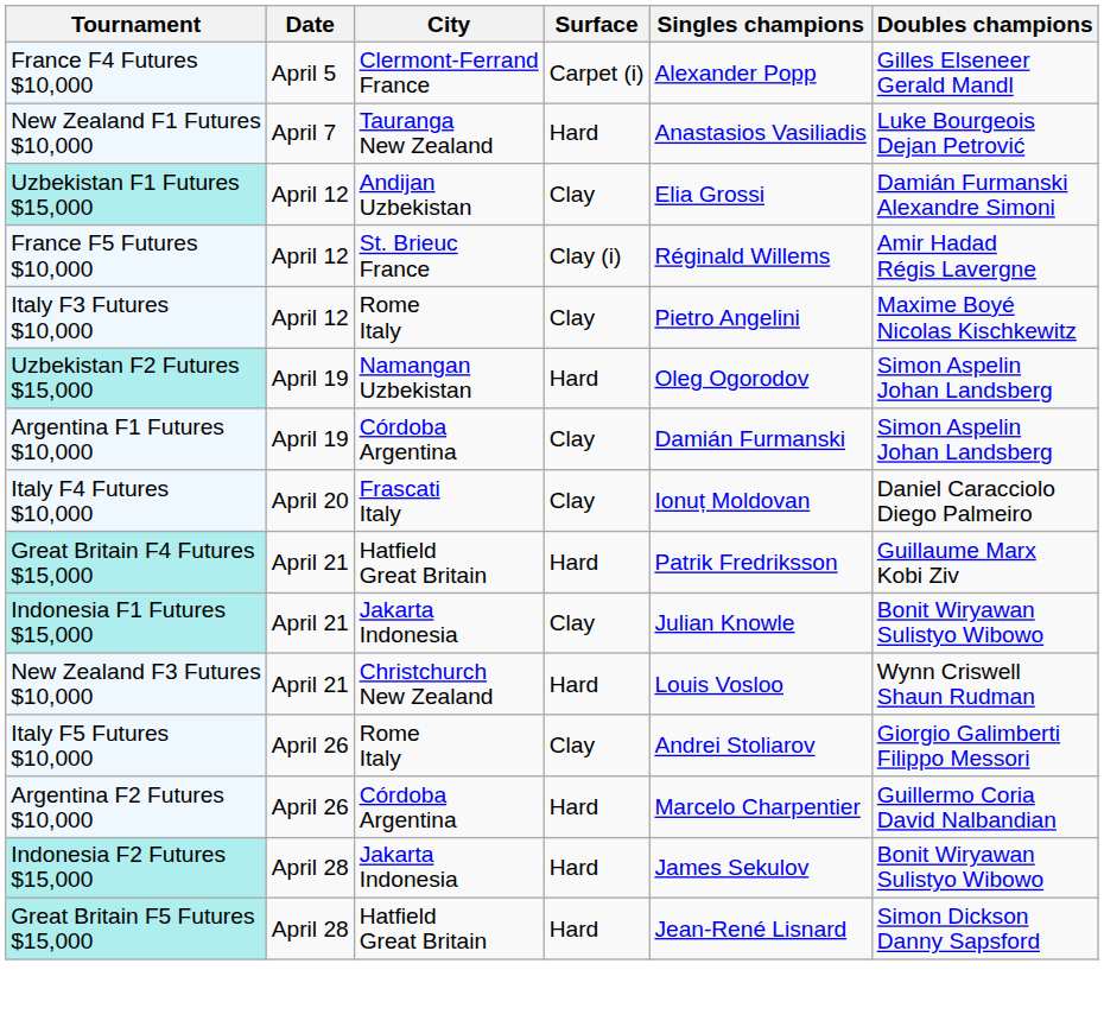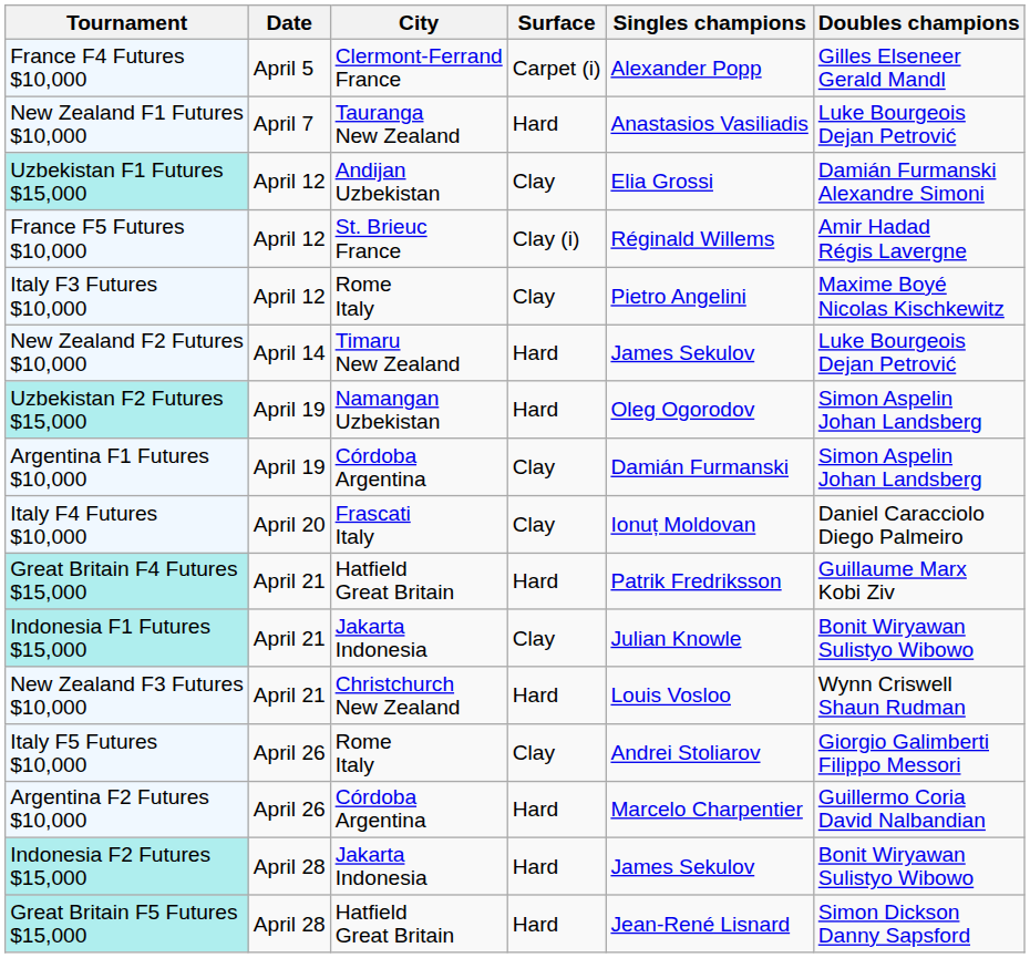+ row: New Zealand F2 Futures $10,000 | April 14 | Timaru New Zealand | Hard | James Sekulov | Luke Bourgeois Dejan Petrović
